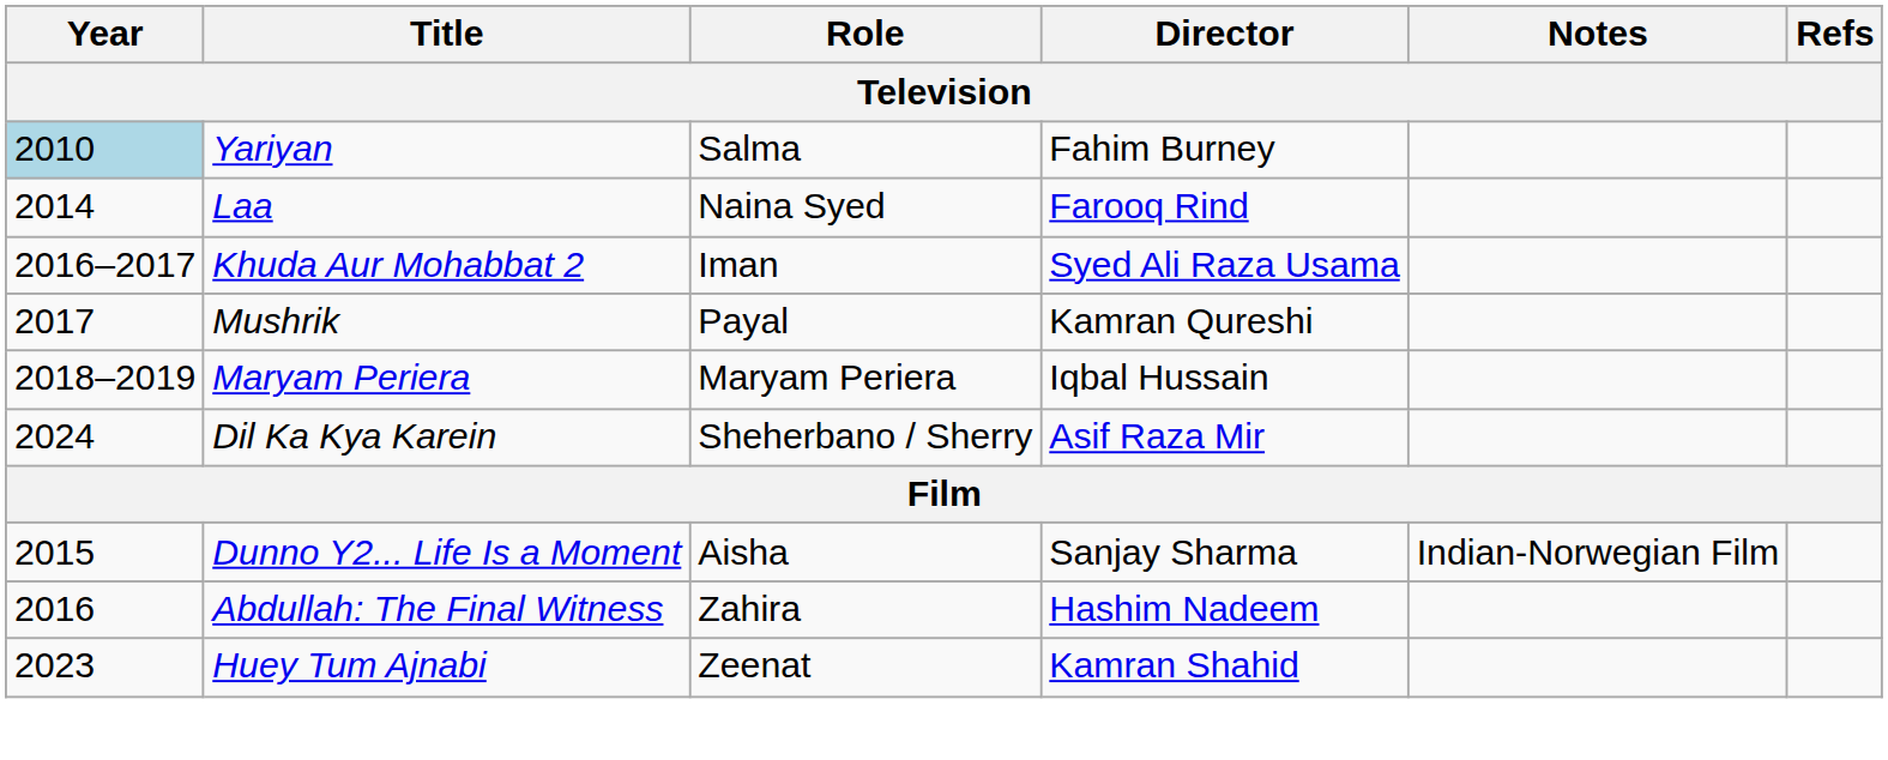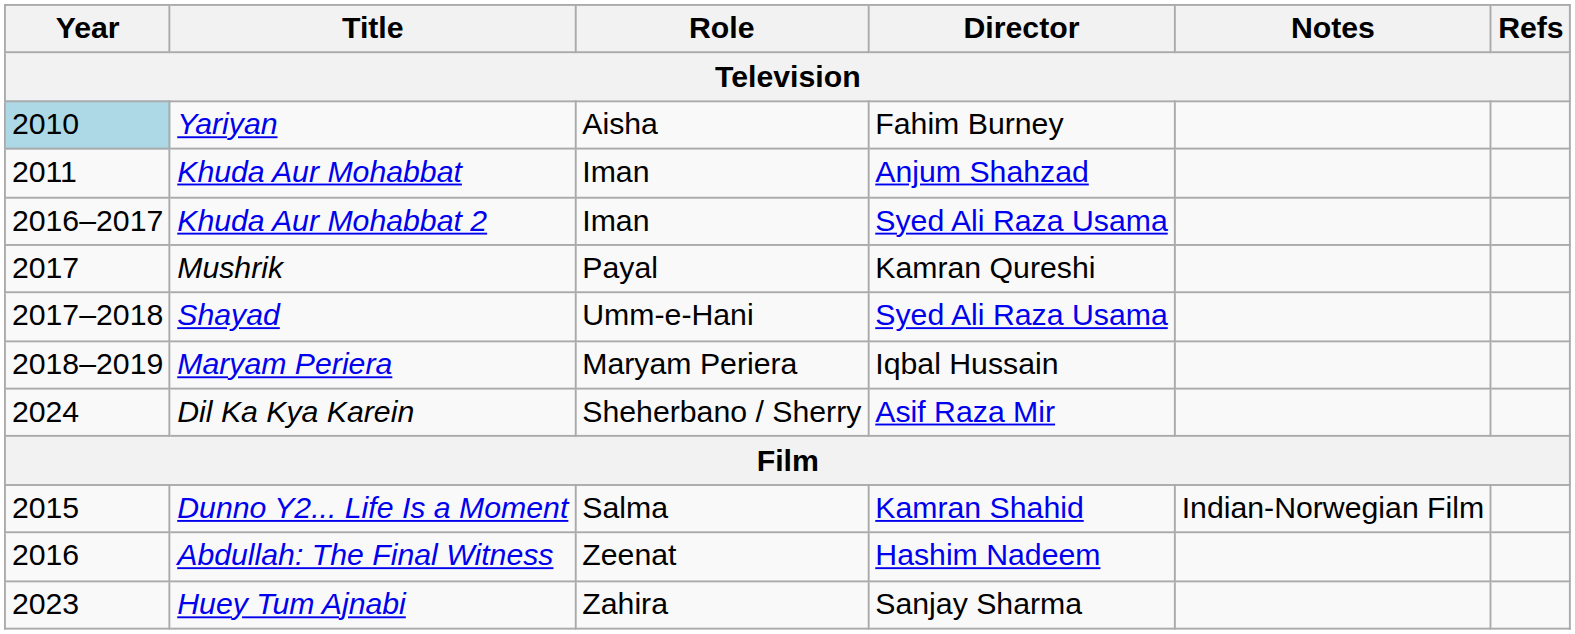Yariyan | Role: Salma -> Aisha
+ row: 2011 | Khuda Aur Mohabbat | Iman | Anjum Shahzad
- row: 2014 | Laa | Naina Syed | Farooq Rind
+ row: 2017–2018 | Shayad | Umm-e-Hani | Syed Ali Raza Usama
Dunno Y2... Life Is a Moment | Role: Aisha -> Salma
Dunno Y2... Life Is a Moment | Director: Sanjay Sharma -> Kamran Shahid
Abdullah: The Final Witness | Role: Zahira -> Zeenat
Huey Tum Ajnabi | Role: Zeenat -> Zahira
Huey Tum Ajnabi | Director: Kamran Shahid -> Sanjay Sharma
